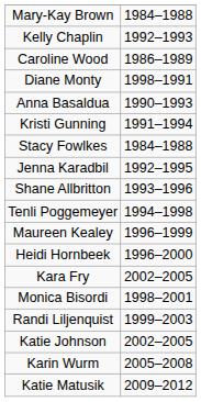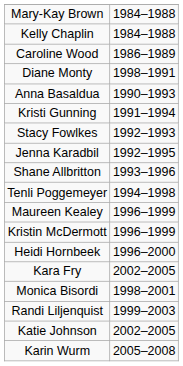Kelly Chaplin | column 2: 1992–1993 -> 1984–1988
Stacy Fowlkes | column 2: 1984–1988 -> 1992–1993
+ row: Kristin McDermott | 1996–1999
- row: Katie Matusik | 2009–2012
